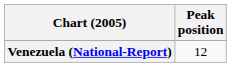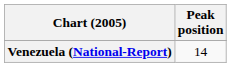Venezuela (National-Report) | Peak position: 12 -> 14
